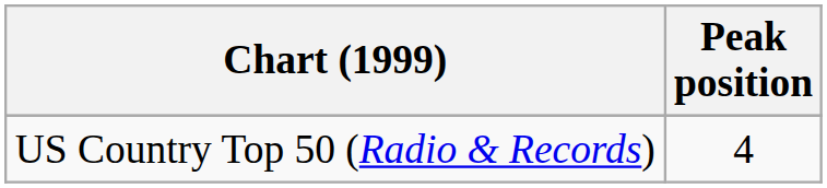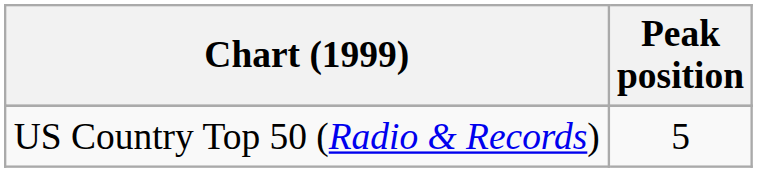US Country Top 50 (Radio & Records) | Peak position: 4 -> 5
